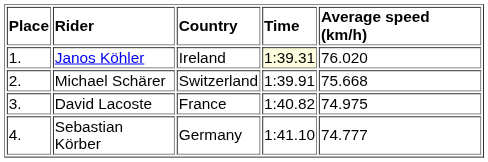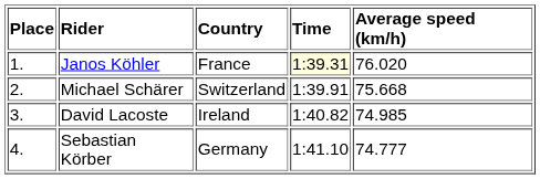Janos Köhler | Country: Ireland -> France
David Lacoste | Country: France -> Ireland
David Lacoste | Average speed (km/h): 74.975 -> 74.985
